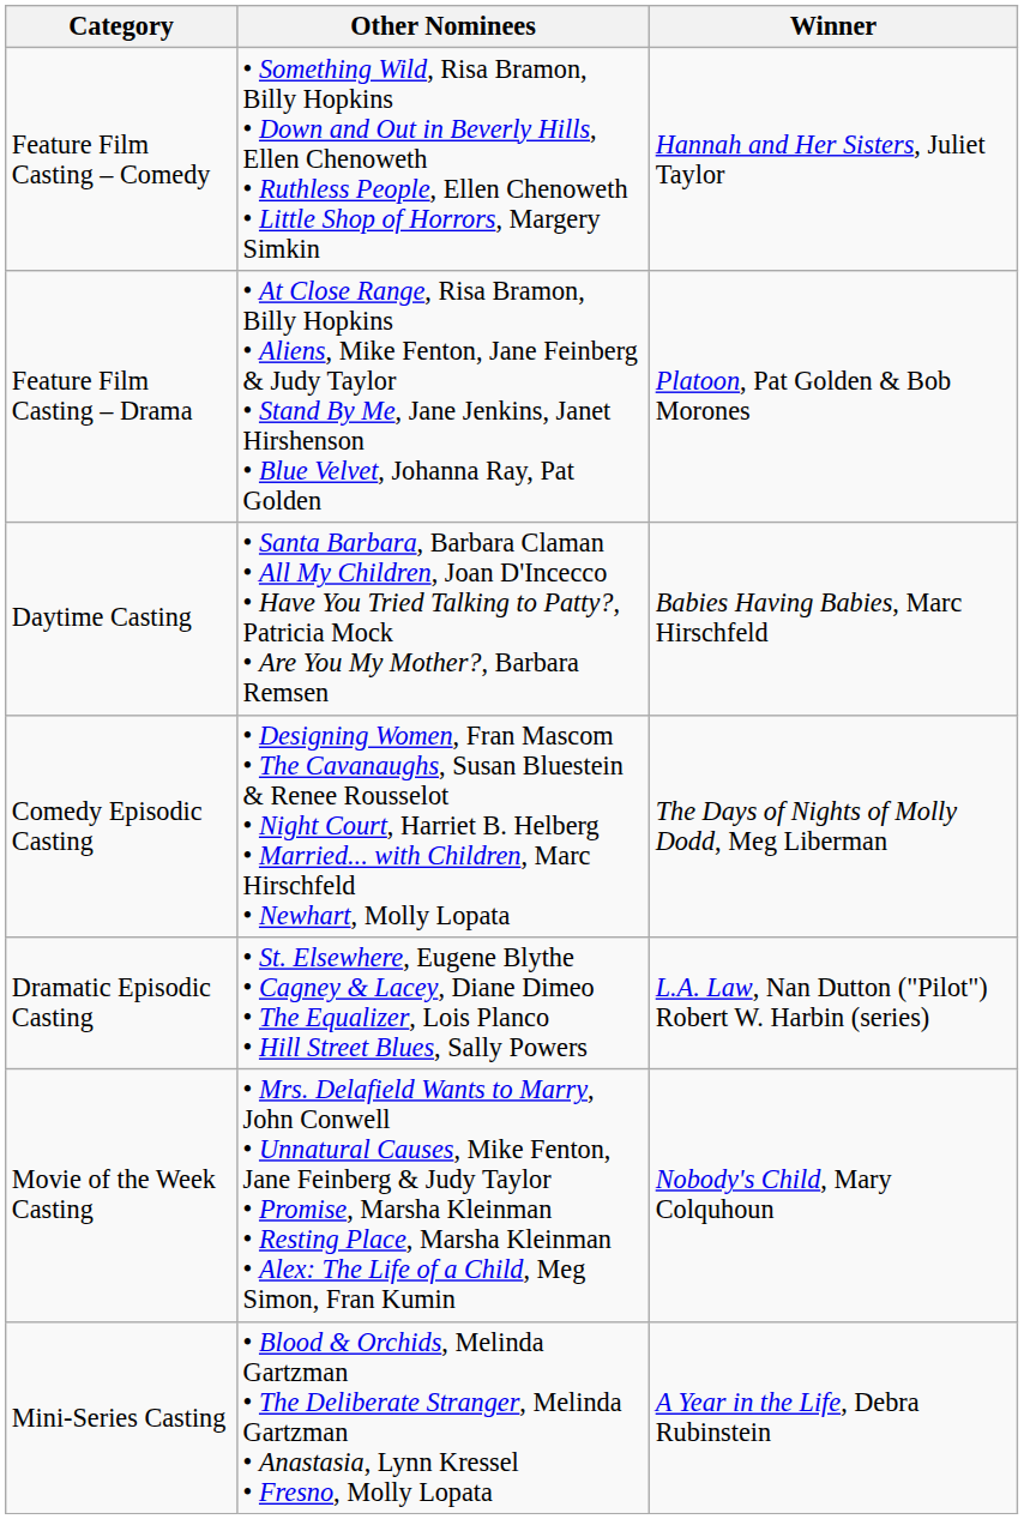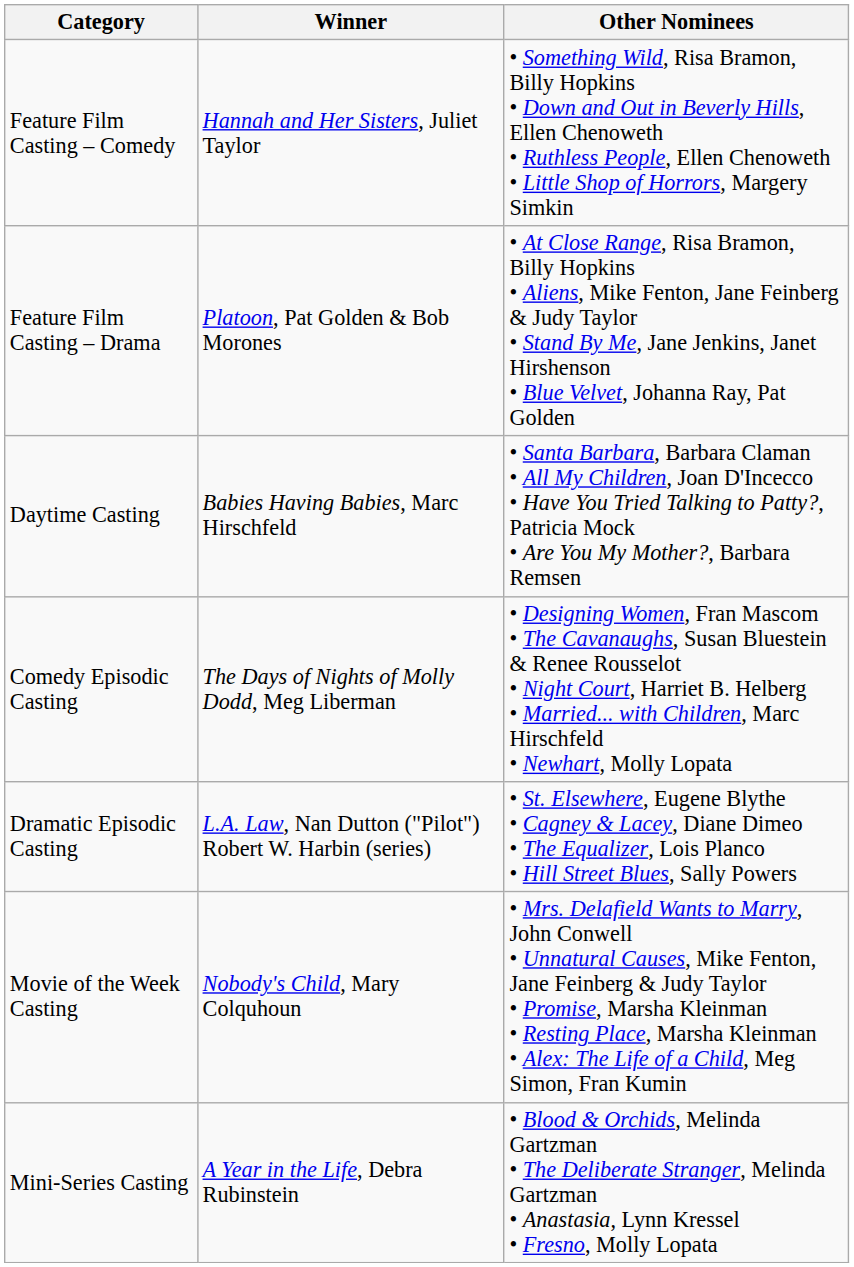columns swapped: Winner <-> Other Nominees
